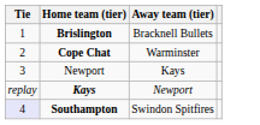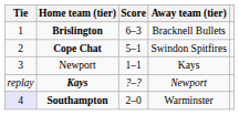+ column: Score | 6–3 | 5–1 | 1–1 | ?–? | 2–0
Cope Chat | Away team (tier): Warminster -> Swindon Spitfires
Southampton | Away team (tier): Swindon Spitfires -> Warminster
